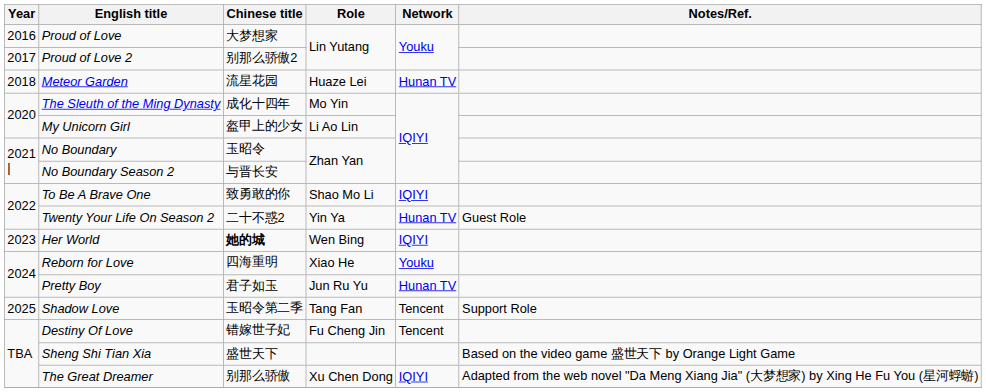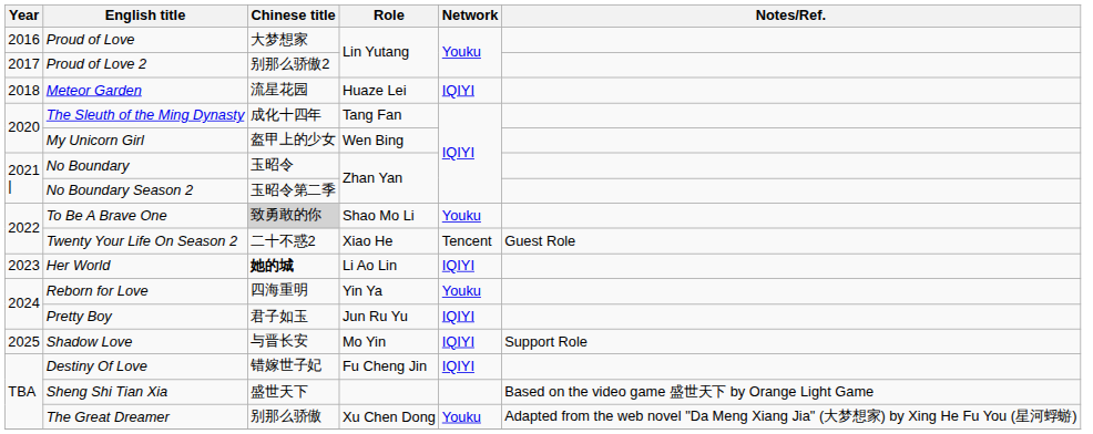Meteor Garden | Network: Hunan TV -> IQIYI
The Sleuth of the Ming Dynasty | Role: Mo Yin -> Tang Fan
My Unicorn Girl | Role: Li Ao Lin -> Wen Bing
No Boundary Season 2 | Chinese title: 与晋长安 -> 玉昭令第二季
To Be A Brave One | Chinese title: no background -> lightgrey background
To Be A Brave One | Network: IQIYI -> Youku
Twenty Your Life On Season 2 | Role: Yin Ya -> Xiao He
Twenty Your Life On Season 2 | Network: Hunan TV -> Tencent
Her World | Role: Wen Bing -> Li Ao Lin
Reborn for Love | Role: Xiao He -> Yin Ya
Pretty Boy | Network: Hunan TV -> IQIYI
Shadow Love | Chinese title: 玉昭令第二季 -> 与晋长安
Shadow Love | Role: Tang Fan -> Mo Yin
Shadow Love | Network: Tencent -> IQIYI
Destiny Of Love | Network: Tencent -> IQIYI
The Great Dreamer | Network: IQIYI -> Youku
